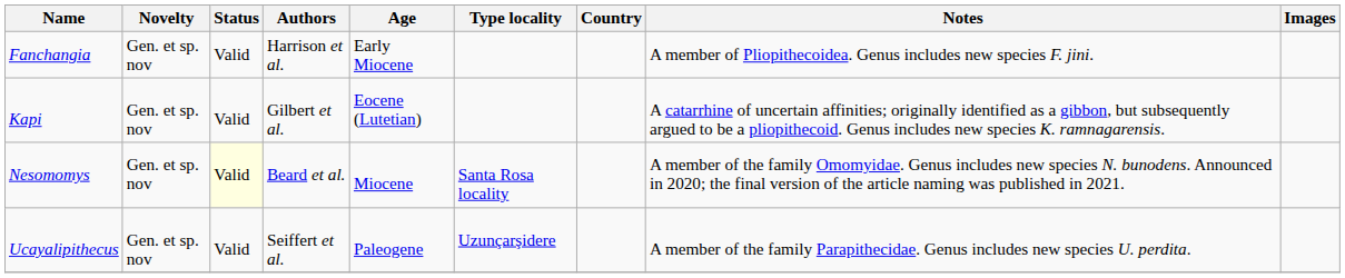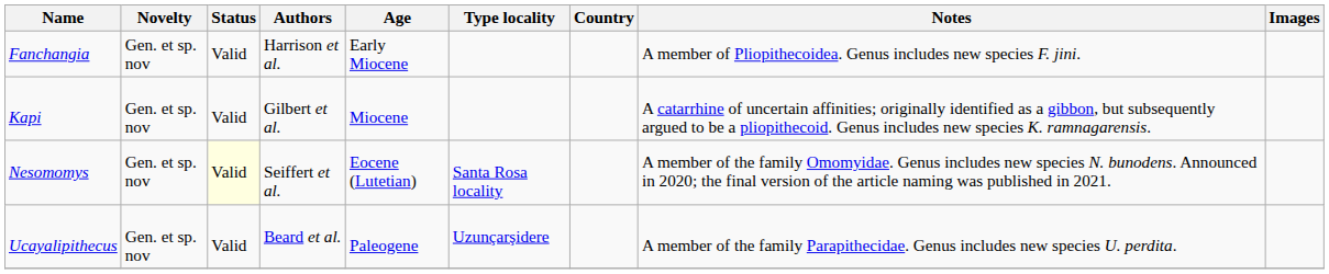Kapi | Age: Eocene (Lutetian) -> Miocene
Nesomomys | Authors: Beard et al. -> Seiffert et al.
Nesomomys | Age: Miocene -> Eocene (Lutetian)
Ucayalipithecus | Authors: Seiffert et al. -> Beard et al.
